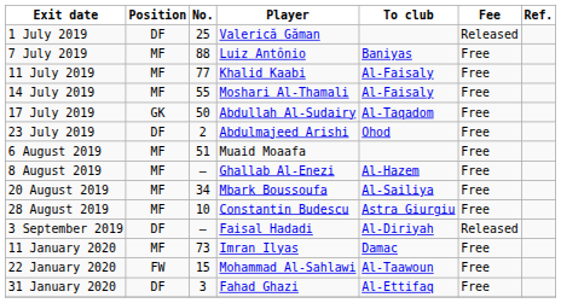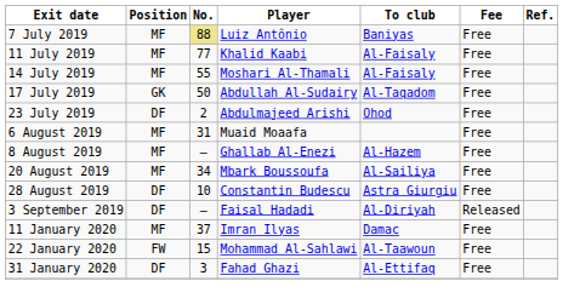- row: 1 July 2019 | DF | 25 | Valerică Găman | Released
7 July 2019 | No.: no background -> khaki background
6 August 2019 | No.: 51 -> 31
28 August 2019 | Position: MF -> DF
11 January 2020 | No.: 73 -> 37
